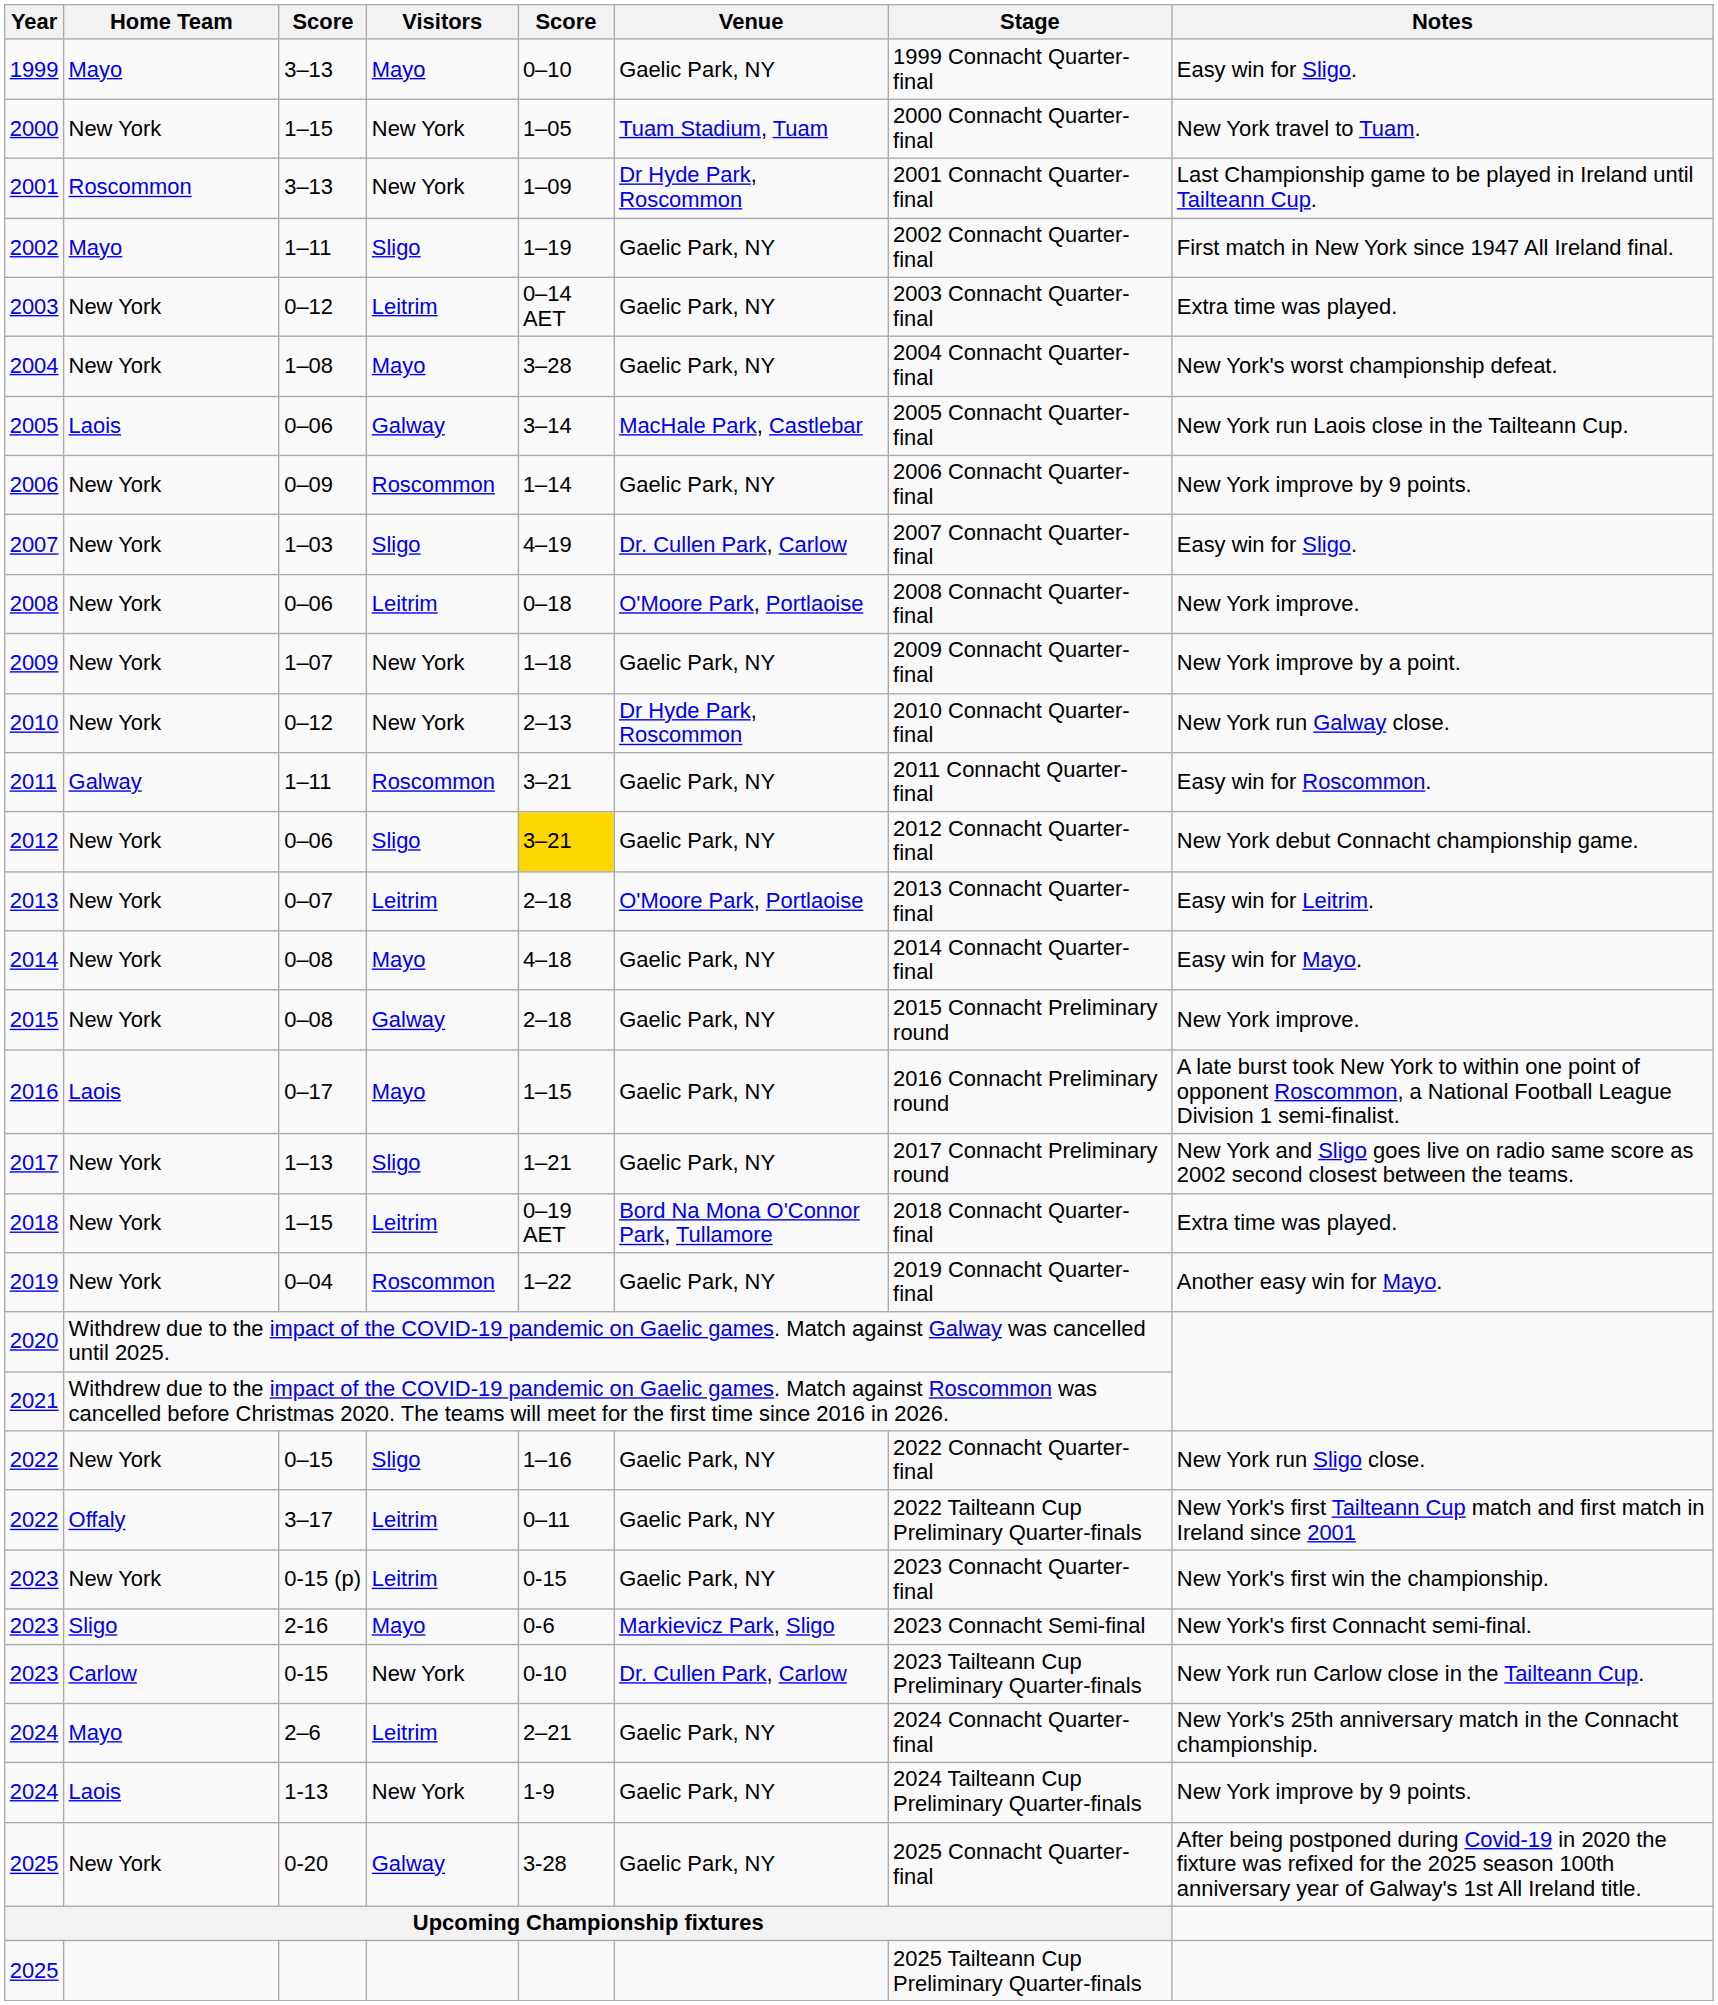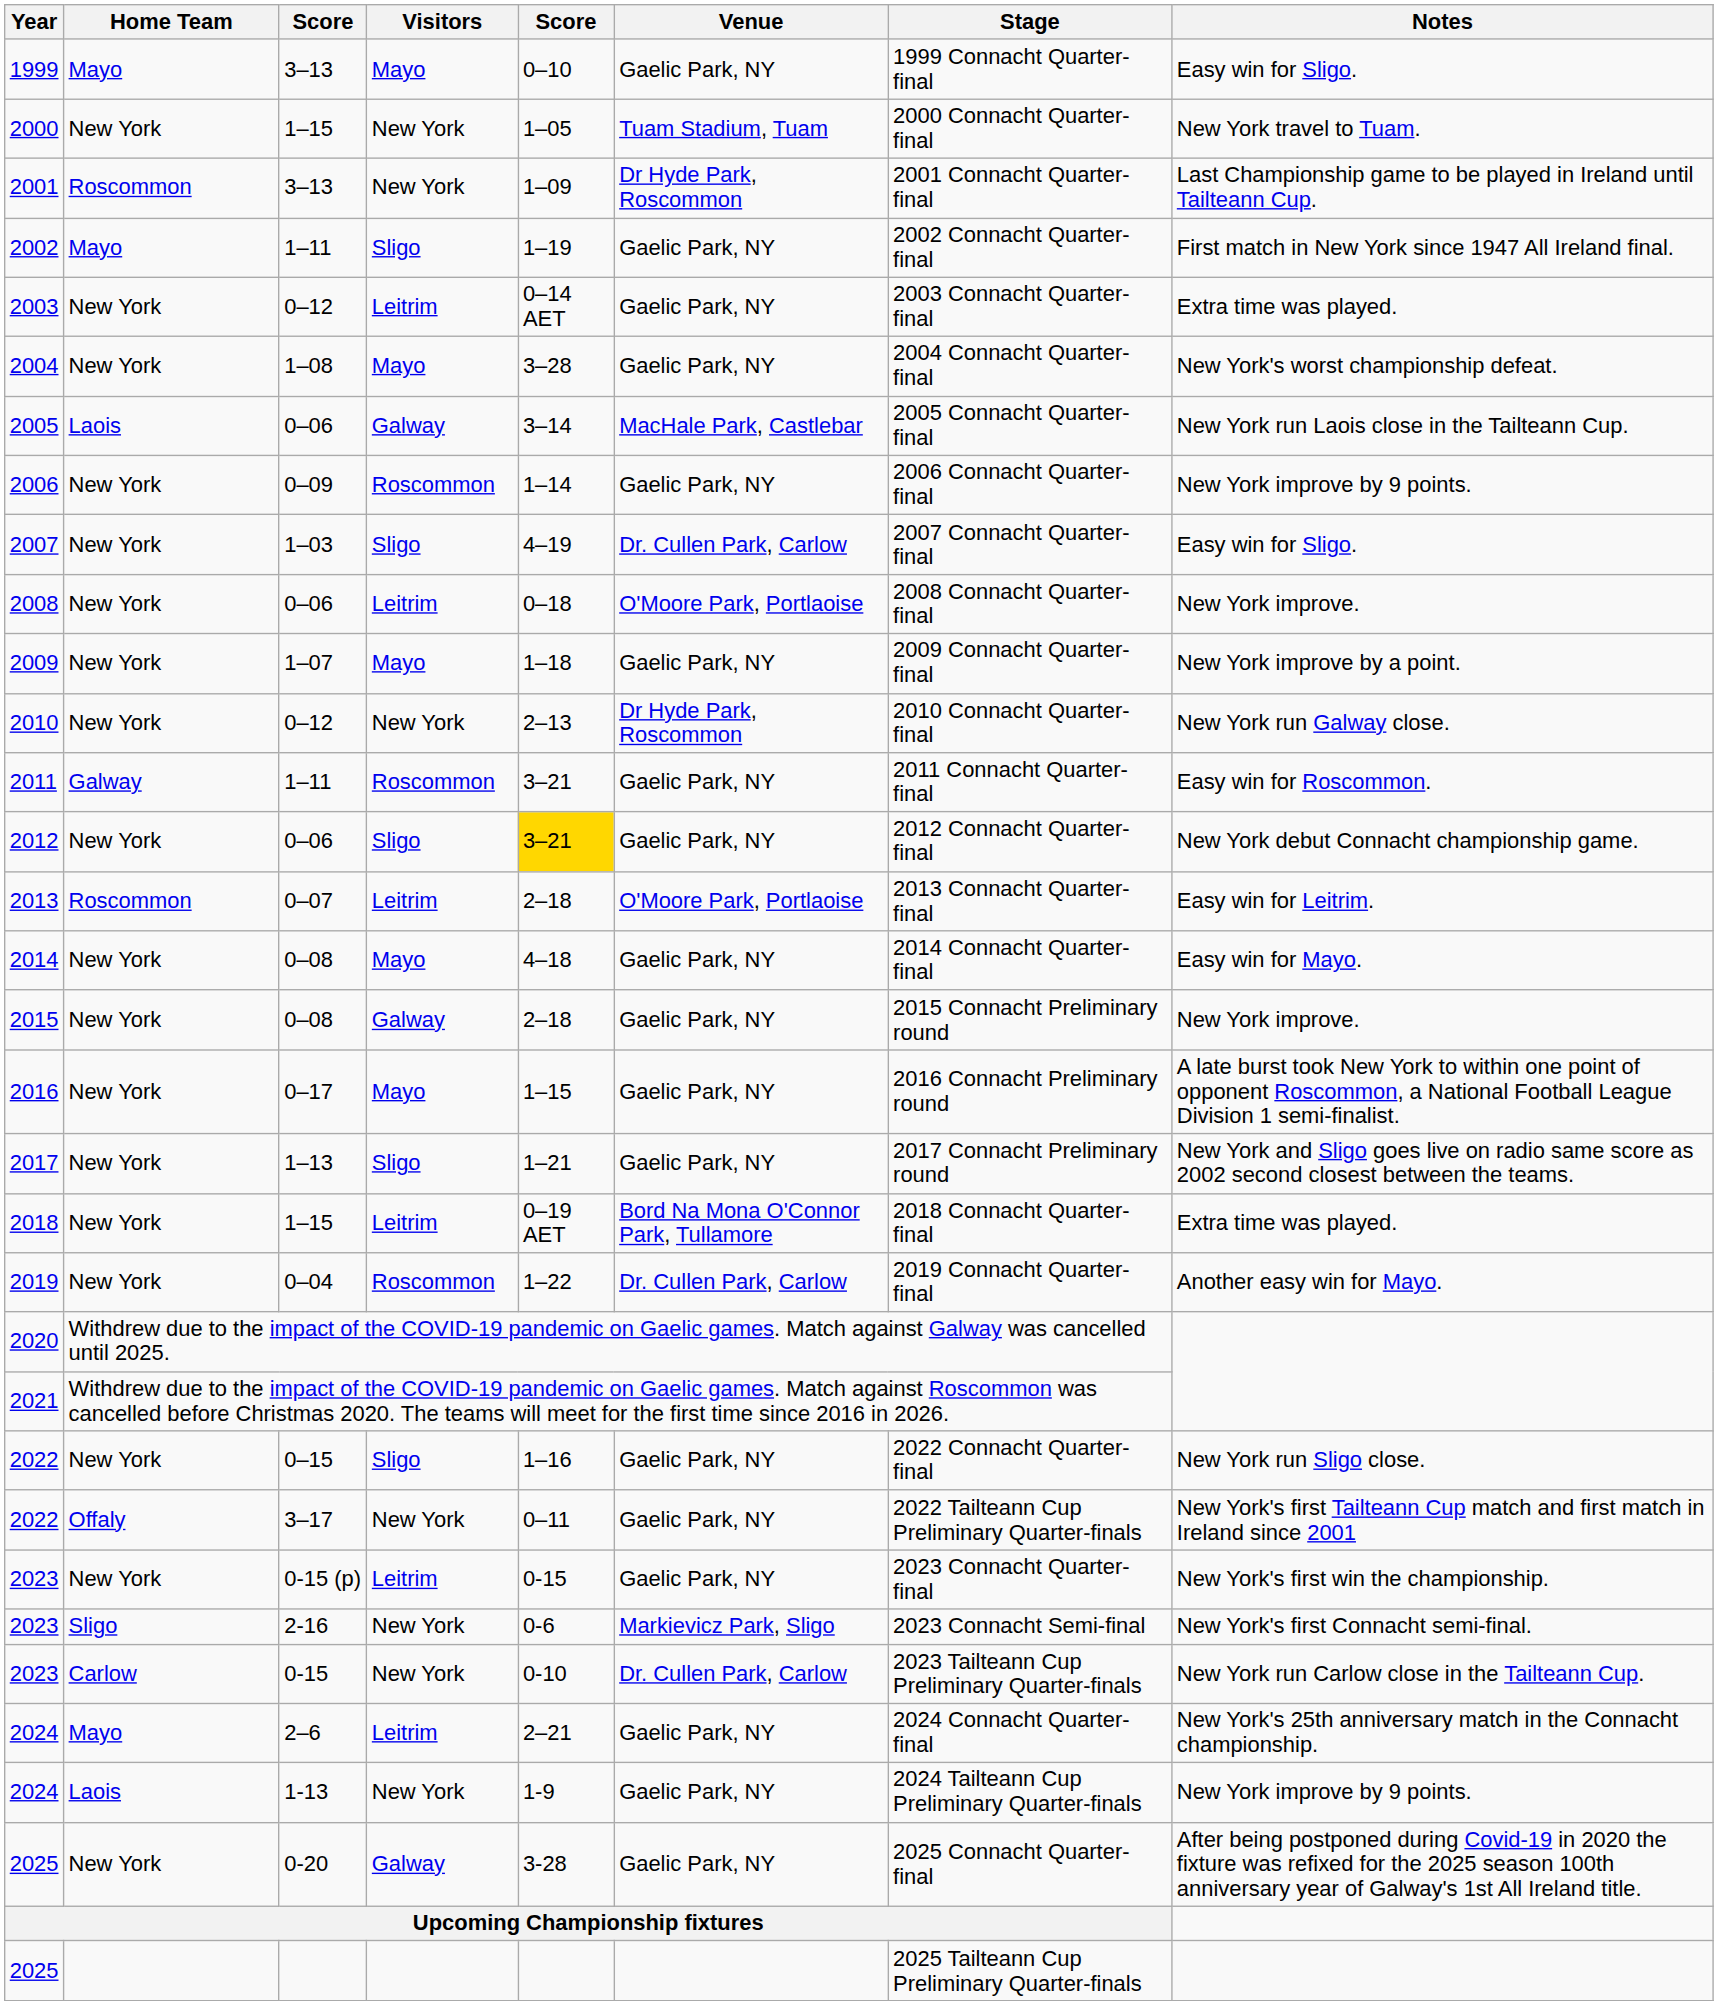2009 | Visitors: New York -> Mayo
2013 | Home Team: New York -> Roscommon
2016 | Home Team: Laois -> New York
2019 | Venue: Gaelic Park, NY -> Dr. Cullen Park, Carlow
2022 / 3–17 | Visitors: Leitrim -> New York
2023 / 2-16 | Visitors: Mayo -> New York
